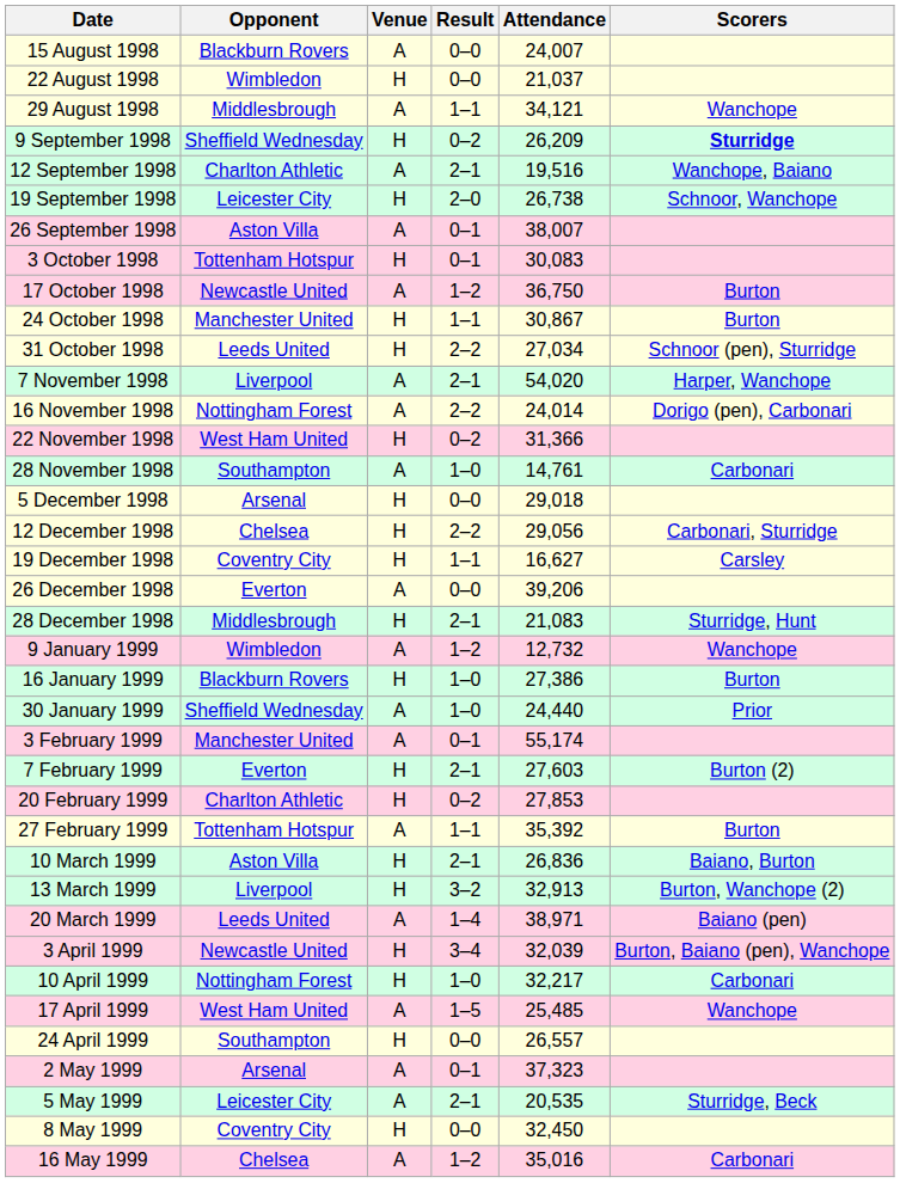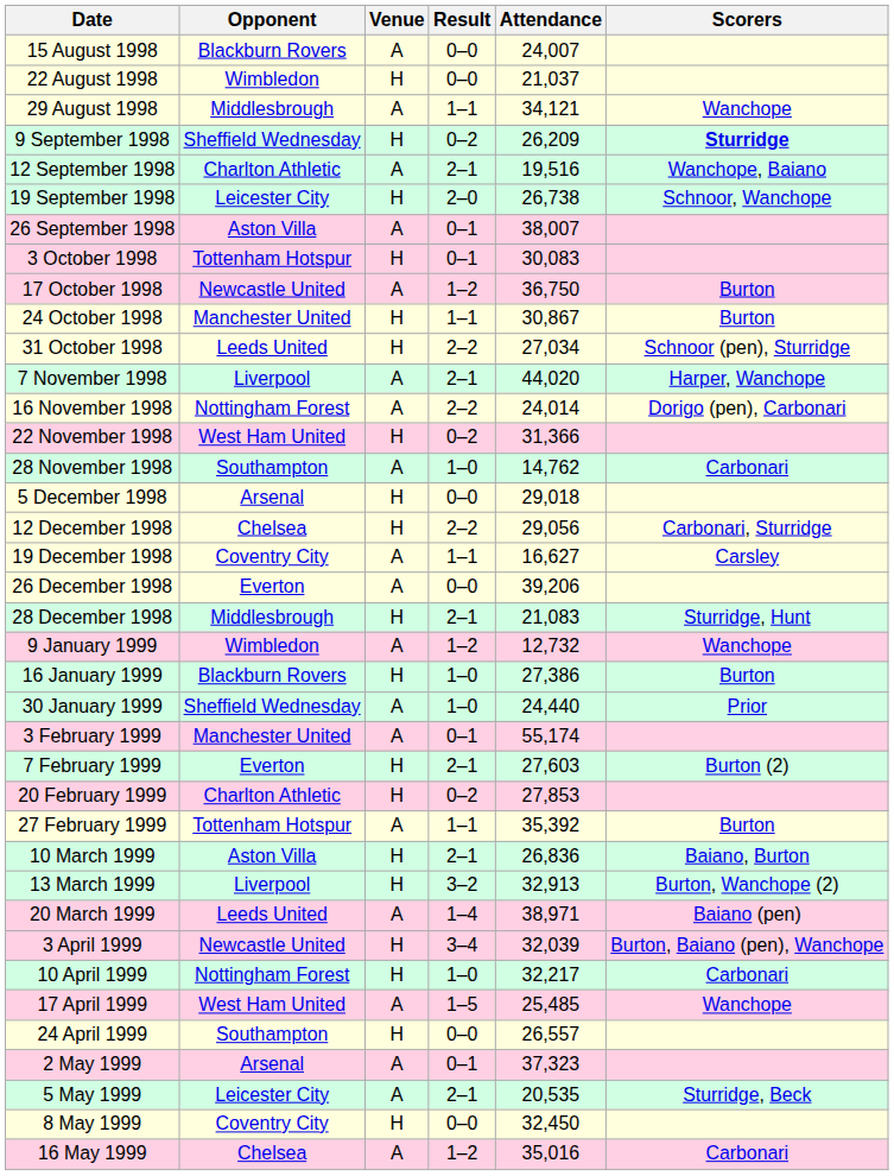7 November 1998 | Attendance: 54,020 -> 44,020
28 November 1998 | Attendance: 14,761 -> 14,762
19 December 1998 | Venue: H -> A
